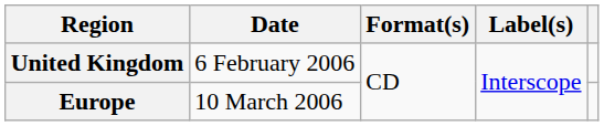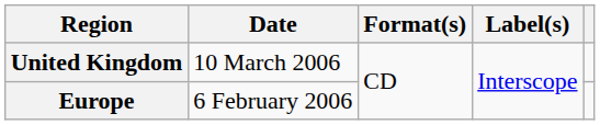United Kingdom | Date: 6 February 2006 -> 10 March 2006
Europe | Date: 10 March 2006 -> 6 February 2006
